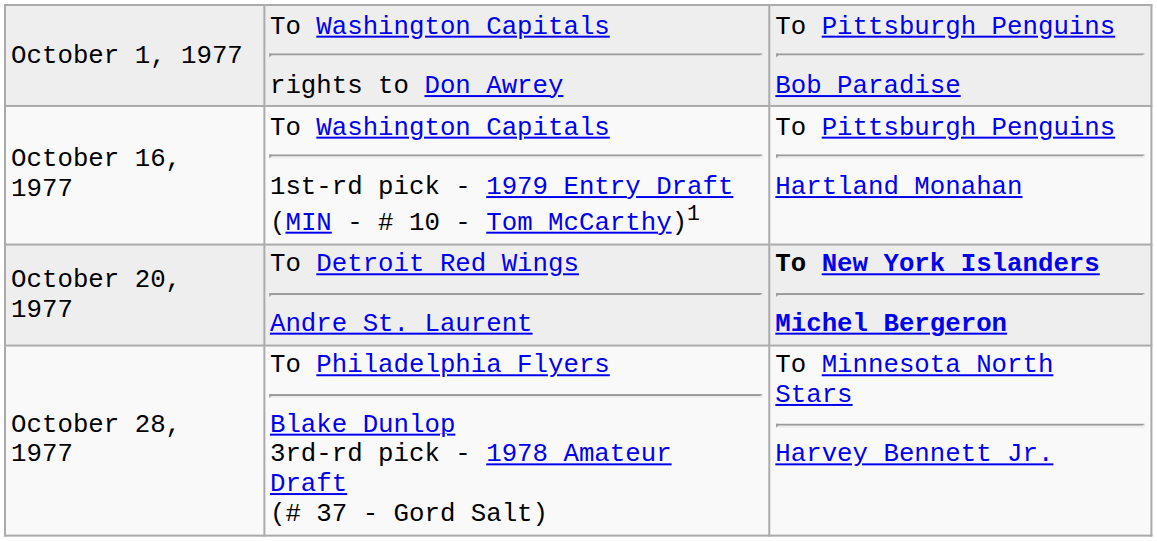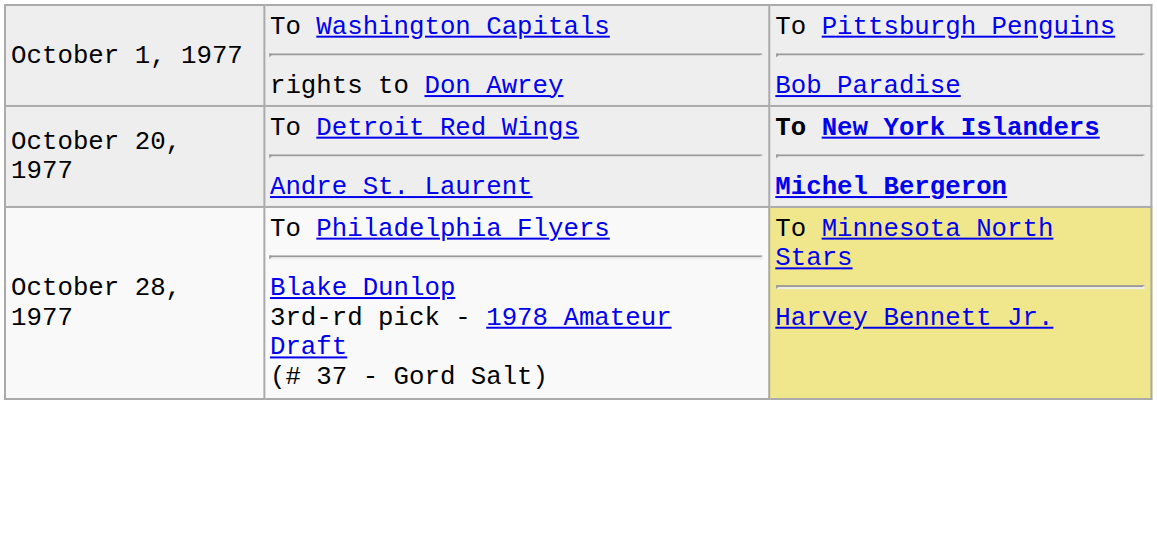- row: October 16, 1977 | To Washington Capitals 1st-rd pick - 1979 Entry Draft (MIN - # 10 - Tom McCarthy)1 | To Pittsburgh Penguins Hartland Monahan
October 28, 1977 | column 3: no background -> khaki background
